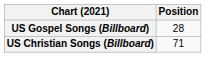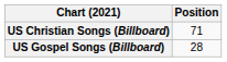rows swapped: US Christian Songs (Billboard) <-> US Gospel Songs (Billboard)
